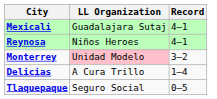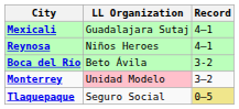+ row: Boca del Río | Beto Ávila | 3-2
- row: Delicias | A Cura Trillo | 1–4
Tlaquepaque | Record: no background -> khaki background
